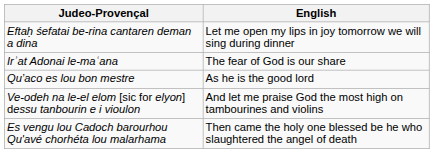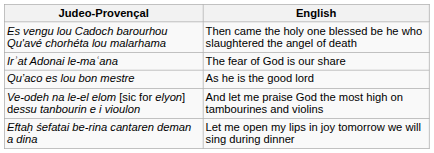rows swapped: Eftaḥ śefatai be-rina cantaren deman a dina <-> Es vengu lou Cadoch barourhou Qu'avé chorhéta lou malarhama
